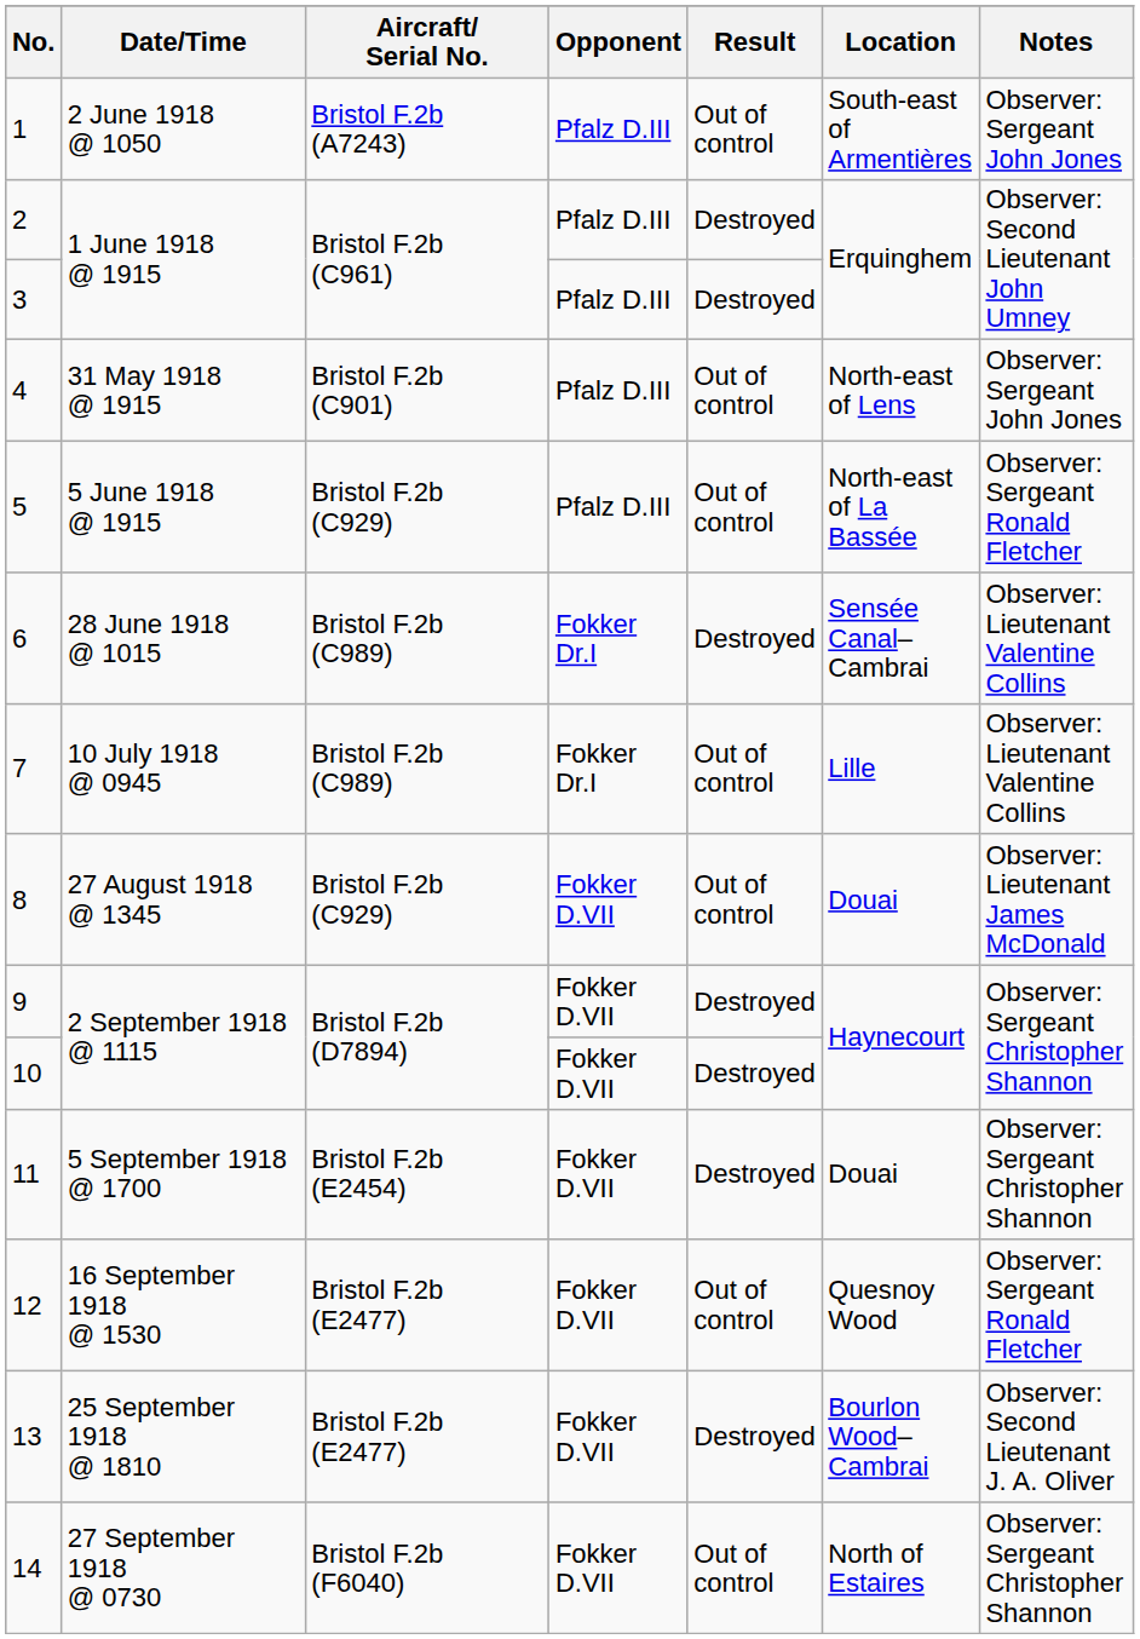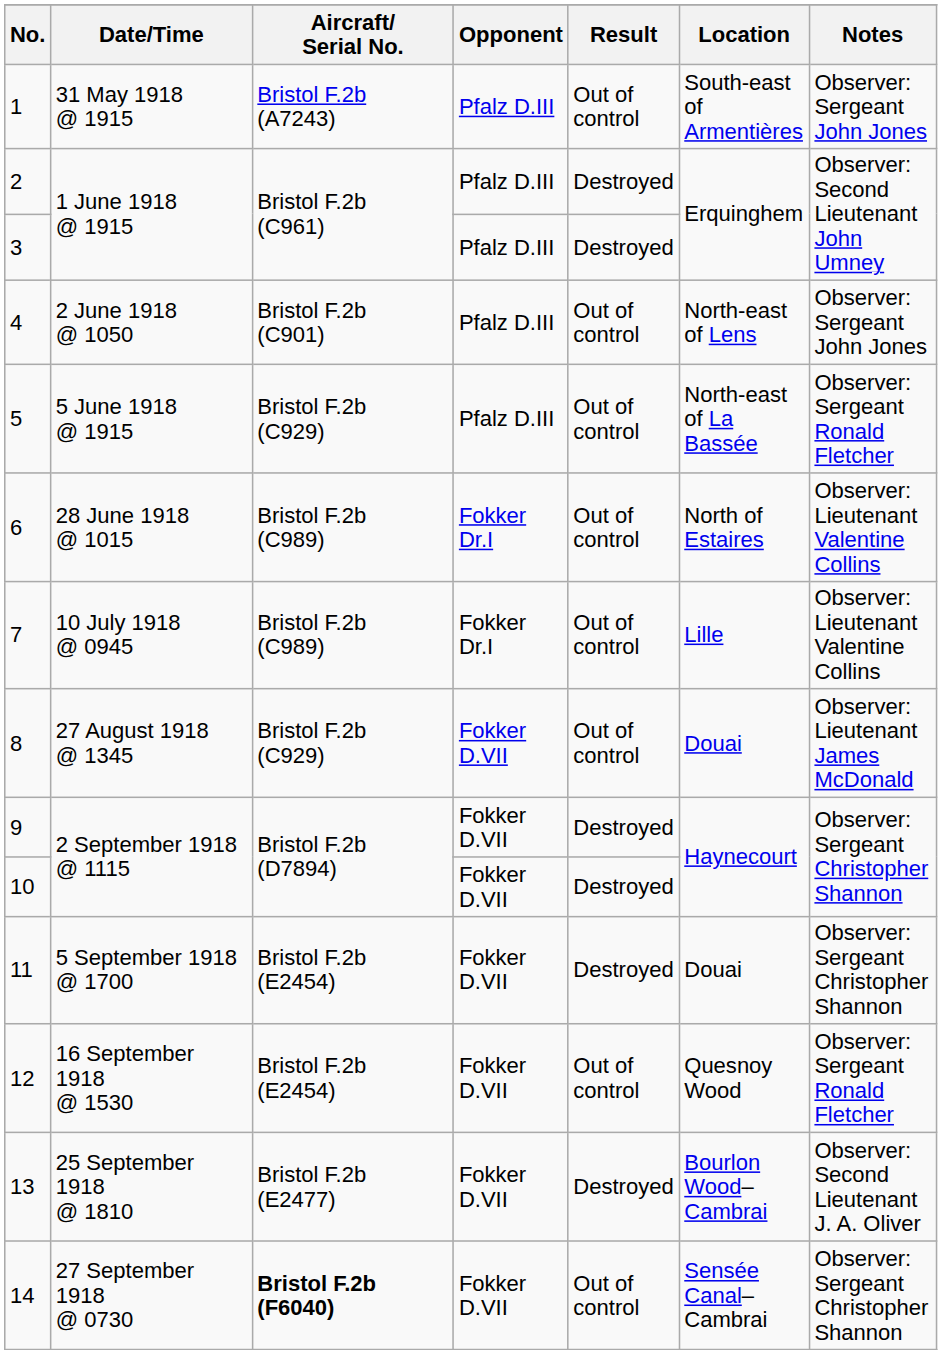1 | Date/Time: 2 June 1918 @ 1050 -> 31 May 1918 @ 1915
4 | Date/Time: 31 May 1918 @ 1915 -> 2 June 1918 @ 1050
6 | Result: Destroyed -> Out of control
6 | Location: Sensée Canal–Cambrai -> North of Estaires
12 | Aircraft/ Serial No.: Bristol F.2b (E2477) -> Bristol F.2b (E2454)
14 | Aircraft/ Serial No.: normal -> bold
14 | Location: North of Estaires -> Sensée Canal–Cambrai
